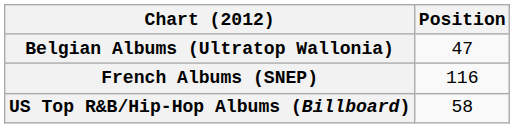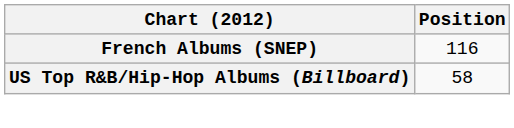- row: Belgian Albums (Ultratop Wallonia) | 47
